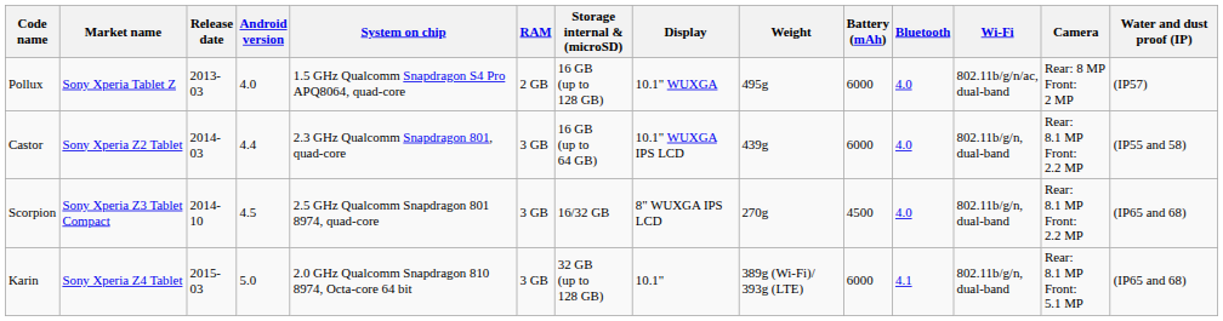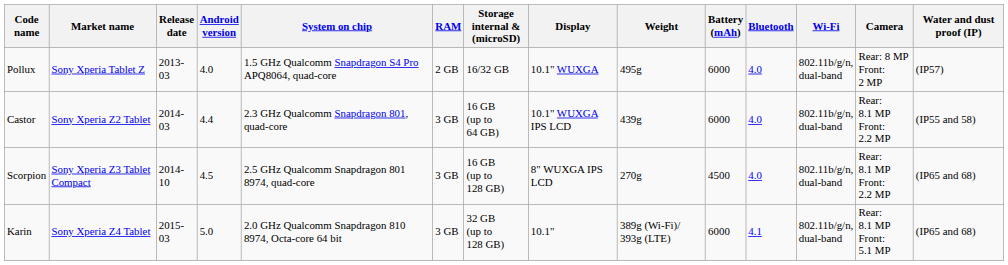Pollux | Storage internal & (microSD): 16 GB (up to 128 GB) -> 16/32 GB
Pollux | Wi-Fi: 802.11b/g/n/ac, dual-band -> 802.11b/g/n, dual-band
Scorpion | Storage internal & (microSD): 16/32 GB -> 16 GB (up to 128 GB)
